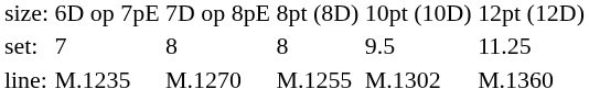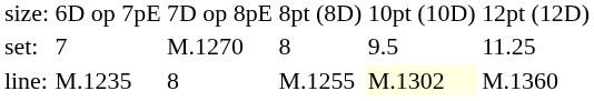set: | column 3: 8 -> M.1270
line: | column 3: M.1270 -> 8
line: | column 5: no background -> lightyellow background
